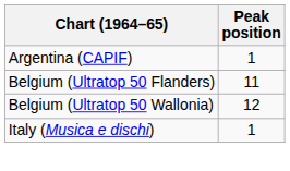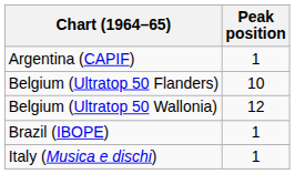Belgium (Ultratop 50 Flanders) | Peak position: 11 -> 10
+ row: Brazil (IBOPE) | 1
